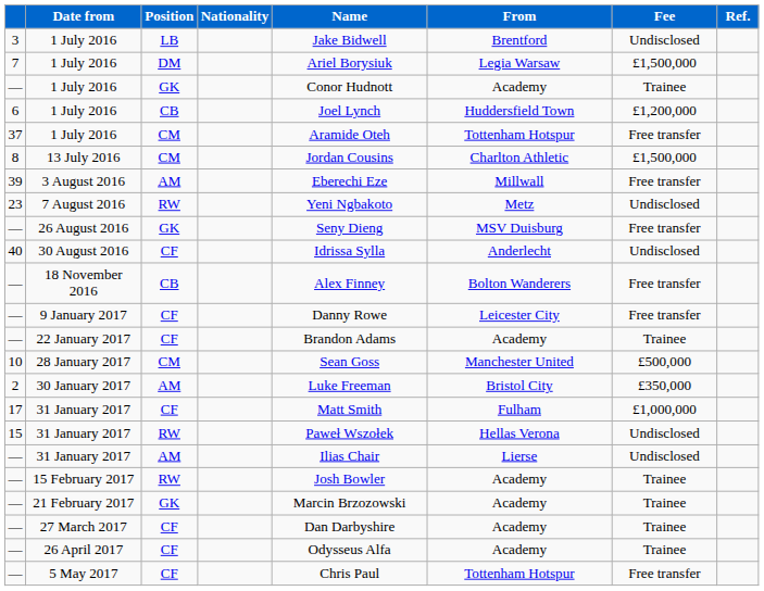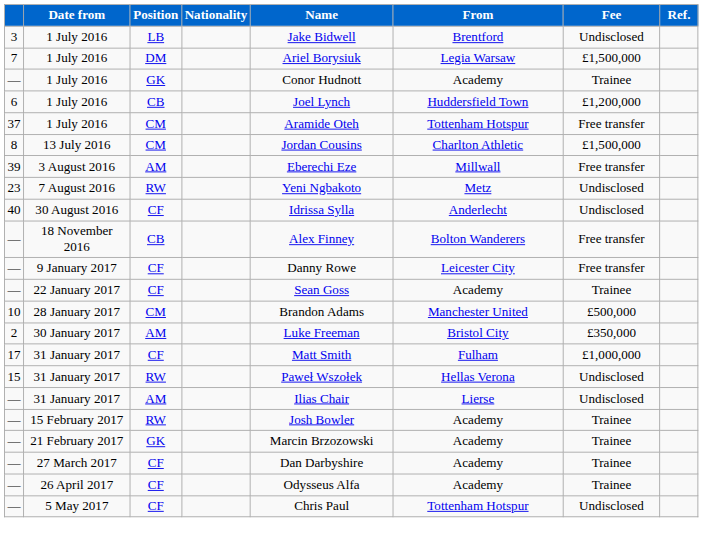- row: — | 26 August 2016 | GK | Seny Dieng | MSV Duisburg | Free transfer
22 January 2017 | Name: Brandon Adams -> Sean Goss
28 January 2017 | Name: Sean Goss -> Brandon Adams
5 May 2017 | Fee: Free transfer -> Undisclosed
